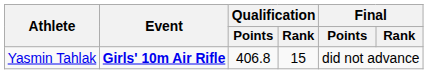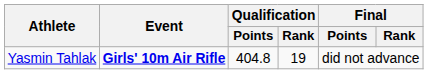Yasmin Tahlak | Qualification / Points: 406.8 -> 404.8
Yasmin Tahlak | Qualification / Rank: 15 -> 19
